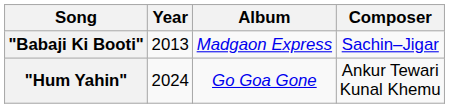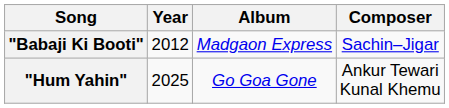"Babaji Ki Booti" | Year: 2013 -> 2012
"Hum Yahin" | Year: 2024 -> 2025
